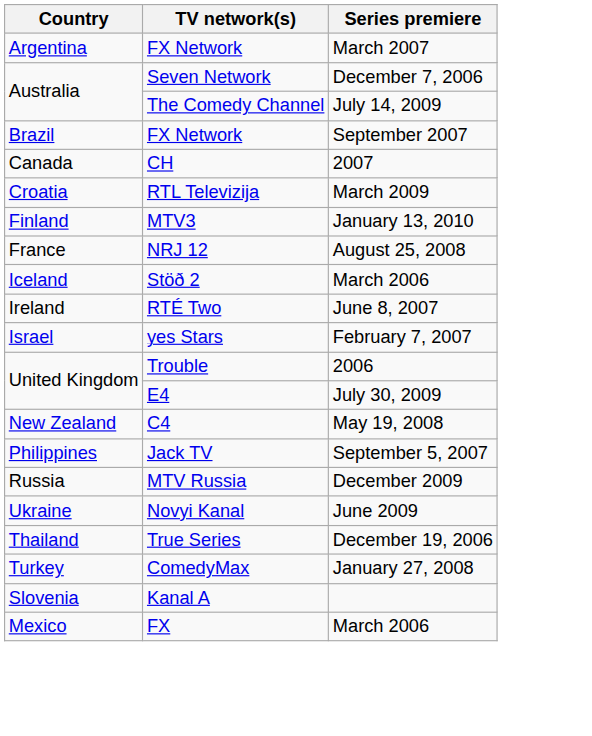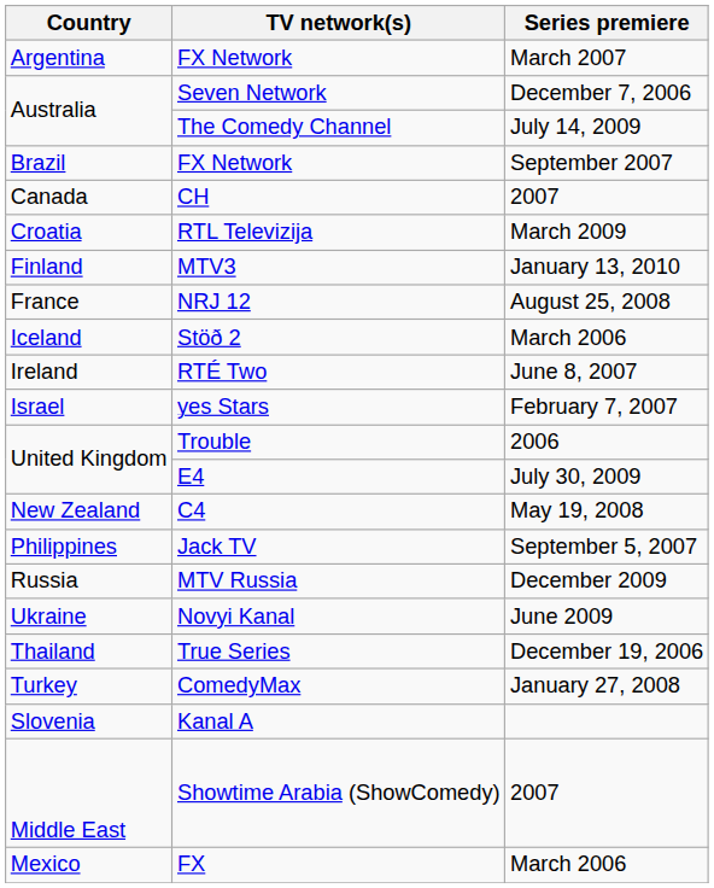+ row: Middle East | Showtime Arabia (ShowComedy) | 2007
